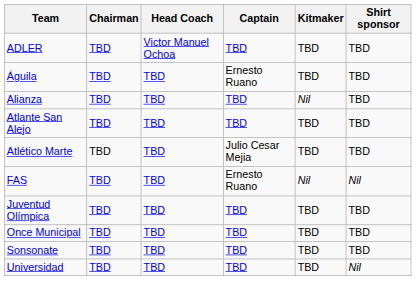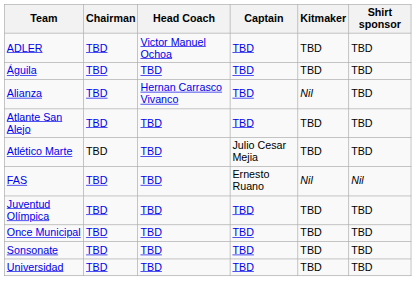Águila | Captain: Ernesto Ruano -> TBD
Alianza | Head Coach: TBD -> Hernan Carrasco Vivanco
Universidad | Shirt sponsor: Nil -> TBD
